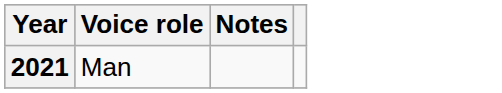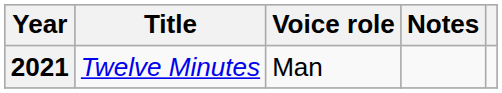+ column: Title | Twelve Minutes
